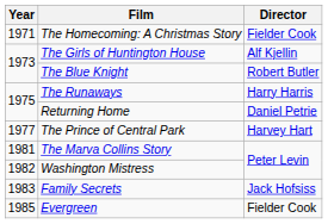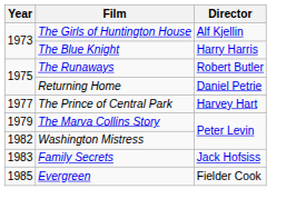- row: 1971 | The Homecoming: A Christmas Story | Fielder Cook
The Blue Knight | Director: Robert Butler -> Harry Harris
The Runaways | Director: Harry Harris -> Robert Butler
The Marva Collins Story | Year: 1981 -> 1979
